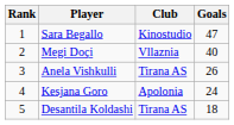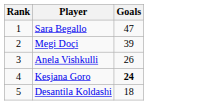- column: Club | Kinostudio | Vllaznia | Tirana AS | Apolonia | Tirana AS
Megi Doçi | Goals: 40 -> 39
Kesjana Goro | Goals: normal -> bold
